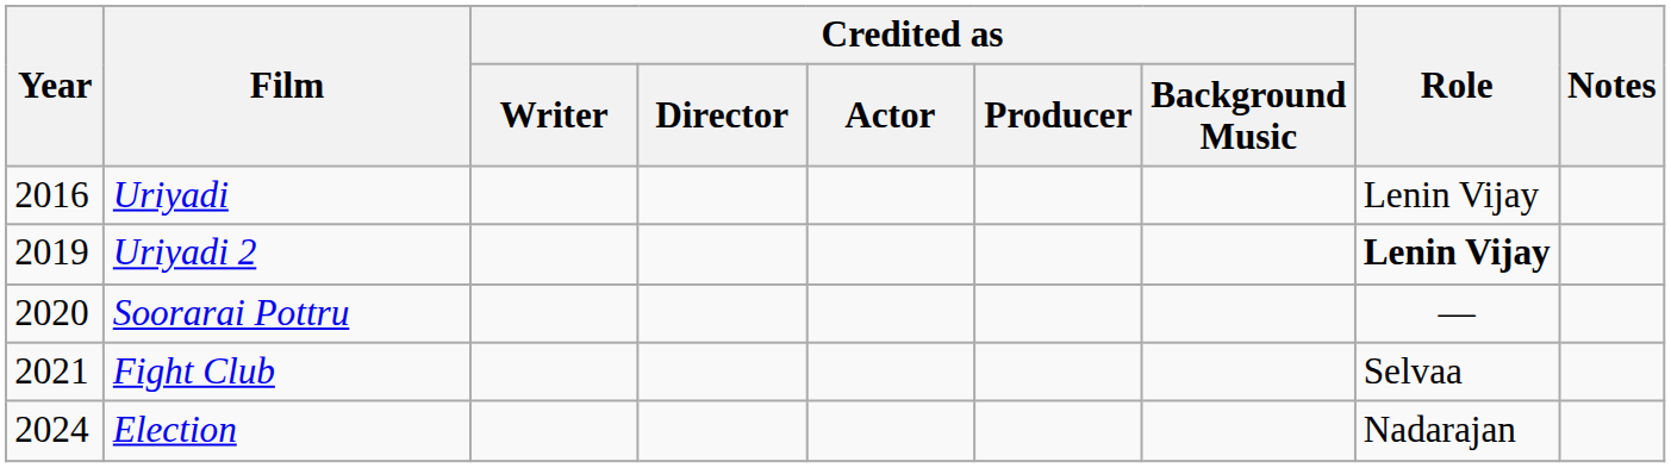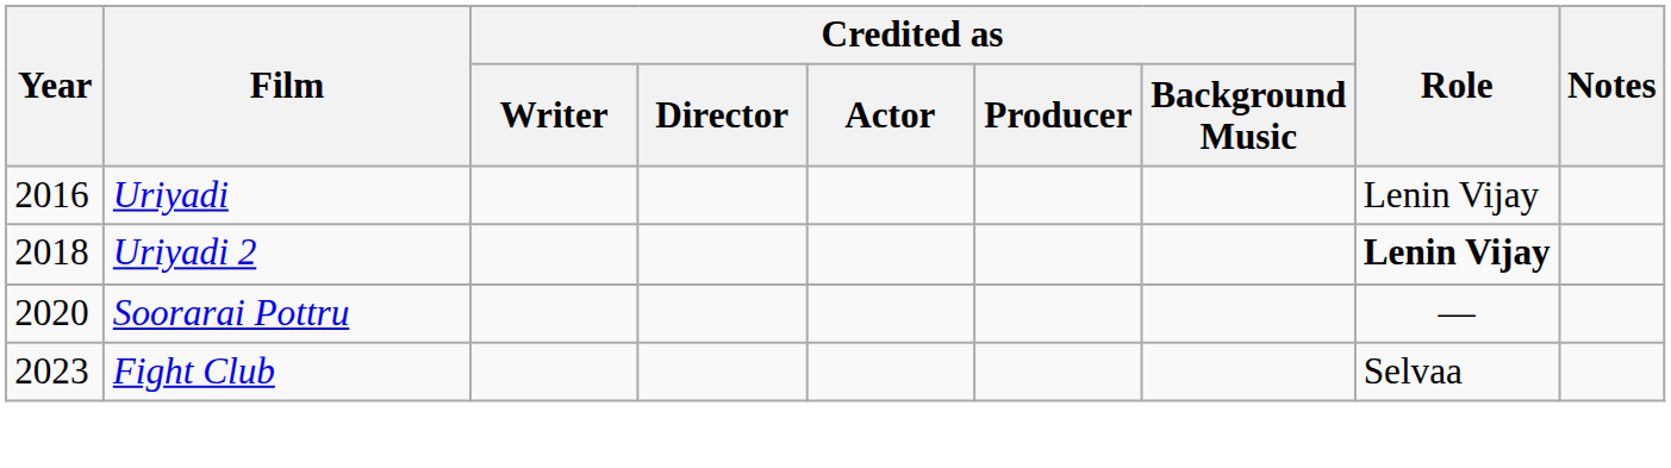Uriyadi 2 | Year: 2019 -> 2018
Fight Club | Year: 2021 -> 2023
- row: 2024 | Election | Nadarajan
